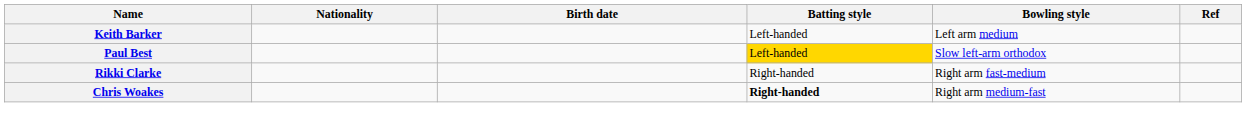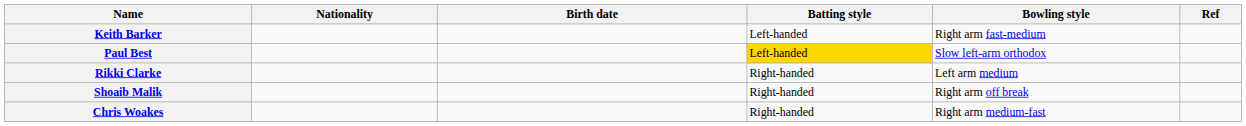Keith Barker | Bowling style: Left arm medium -> Right arm fast-medium
Rikki Clarke | Bowling style: Right arm fast-medium -> Left arm medium
+ row: Shoaib Malik | Right-handed | Right arm off break
Chris Woakes | Batting style: bold -> normal
